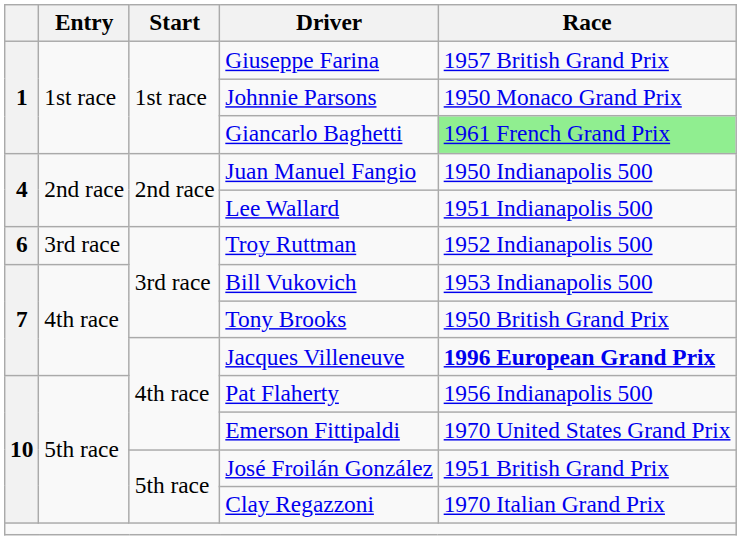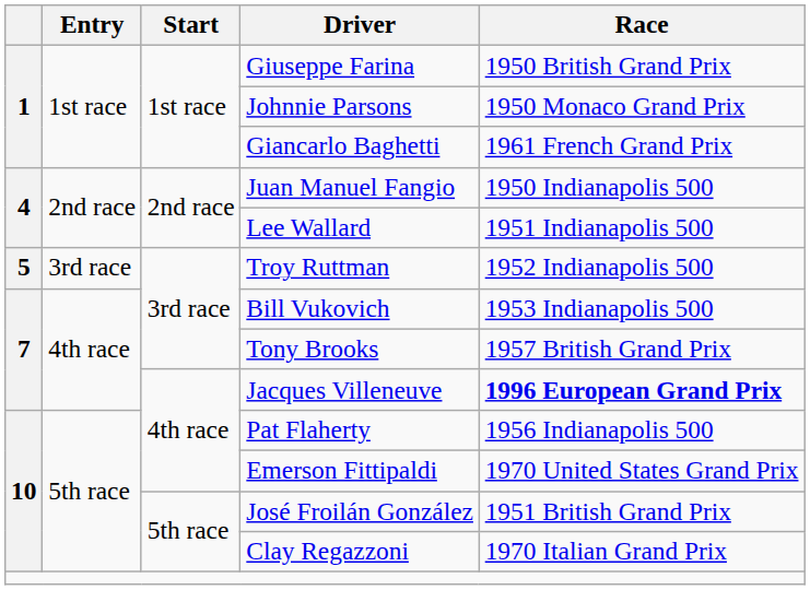Giuseppe Farina | Race: 1957 British Grand Prix -> 1950 British Grand Prix
Giancarlo Baghetti | Race: lightgreen background -> no background
Troy Ruttman | column 1: 6 -> 5
Tony Brooks | Race: 1950 British Grand Prix -> 1957 British Grand Prix
